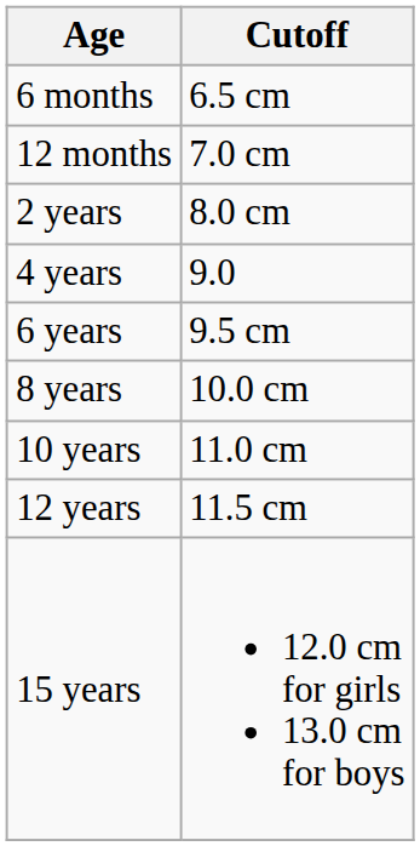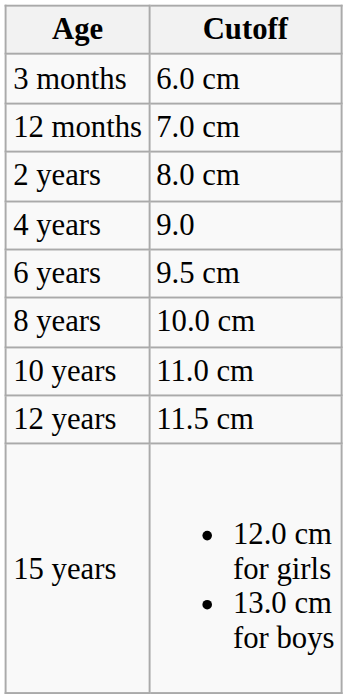+ row: 3 months | 6.0 cm
- row: 6 months | 6.5 cm
